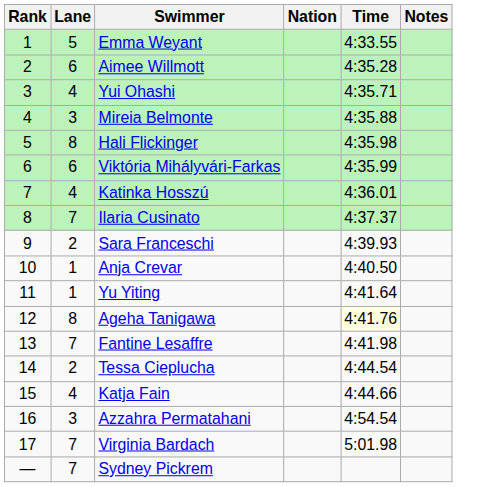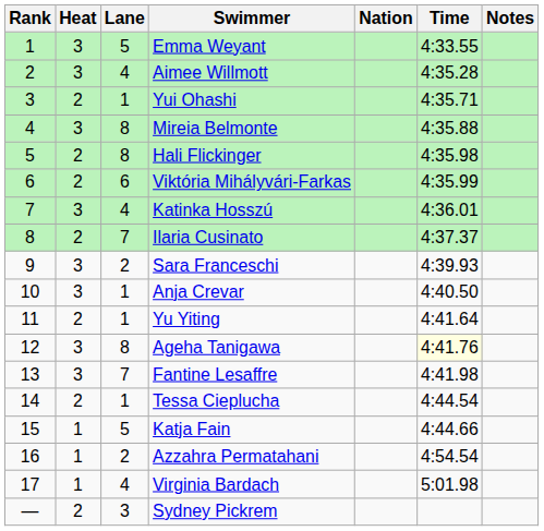+ column: Heat | 3 | 3 | 2 | 3 | 2 | 2 | 3 | 2 | 3 | 3 | 2 | 3 | 3 | 2 | 1 | 1 | 1 | 2
Aimee Willmott | Lane: 6 -> 4
Yui Ohashi | Lane: 4 -> 1
Mireia Belmonte | Lane: 3 -> 8
Tessa Cieplucha | Lane: 2 -> 1
Katja Fain | Lane: 4 -> 5
Azzahra Permatahani | Lane: 3 -> 2
Virginia Bardach | Lane: 7 -> 4
Sydney Pickrem | Lane: 7 -> 3
